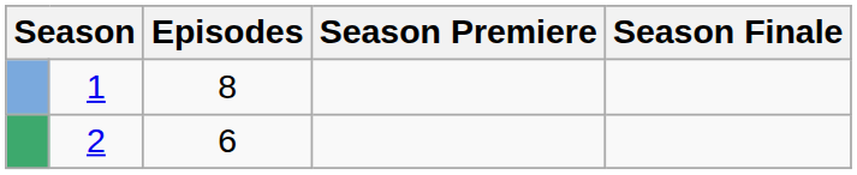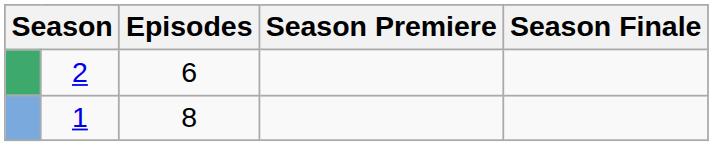rows swapped: 1 <-> 2
